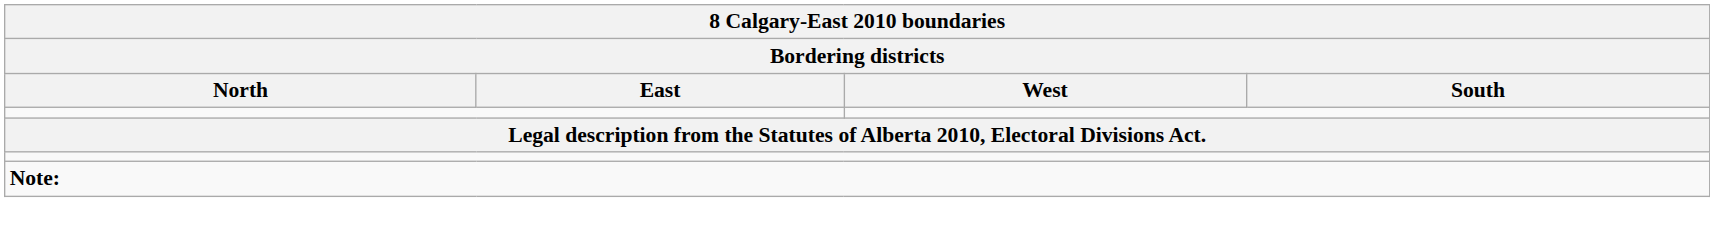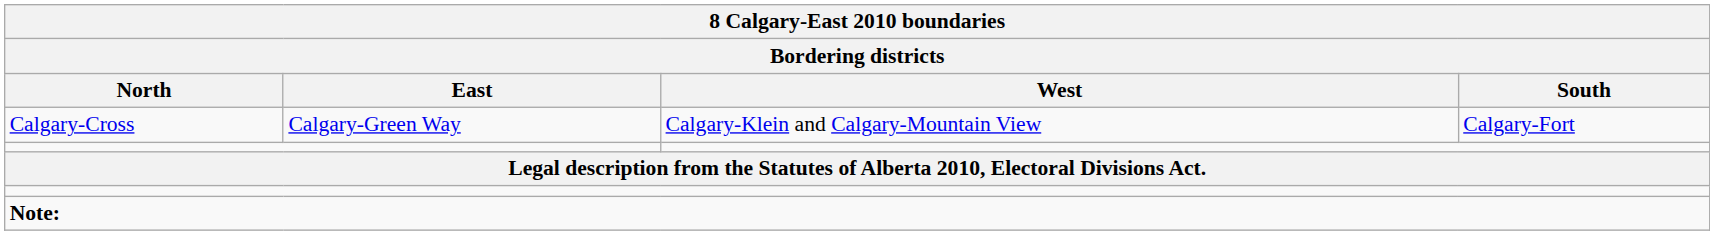+ row: Calgary-Cross | Calgary-Green Way | Calgary-Klein and Calgary-Mountain View | Calgary-Fort
